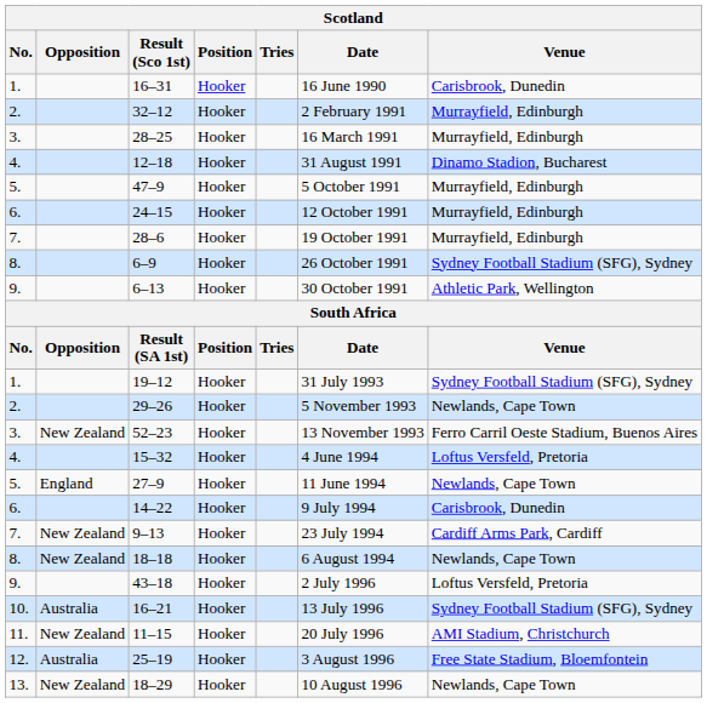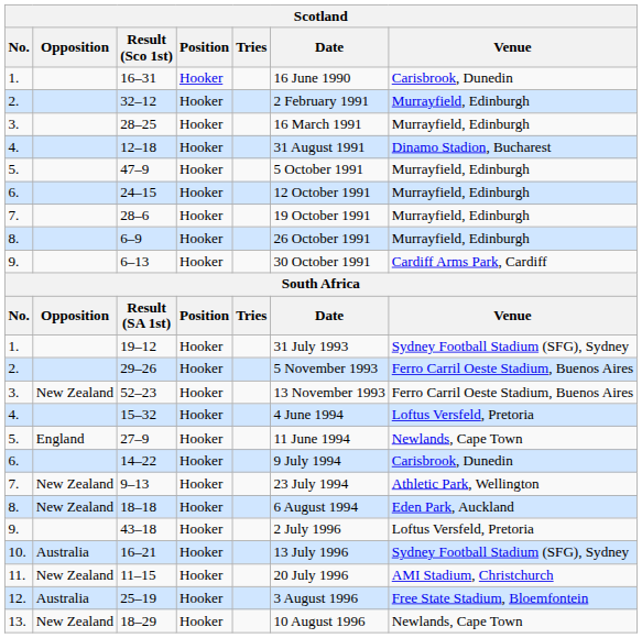6–9 | Venue: Sydney Football Stadium (SFG), Sydney -> Murrayfield, Edinburgh
6–13 | Venue: Athletic Park, Wellington -> Cardiff Arms Park, Cardiff
29–26 | Venue: Newlands, Cape Town -> Ferro Carril Oeste Stadium, Buenos Aires
9–13 | Venue: Cardiff Arms Park, Cardiff -> Athletic Park, Wellington
18–18 | Venue: Newlands, Cape Town -> Eden Park, Auckland
